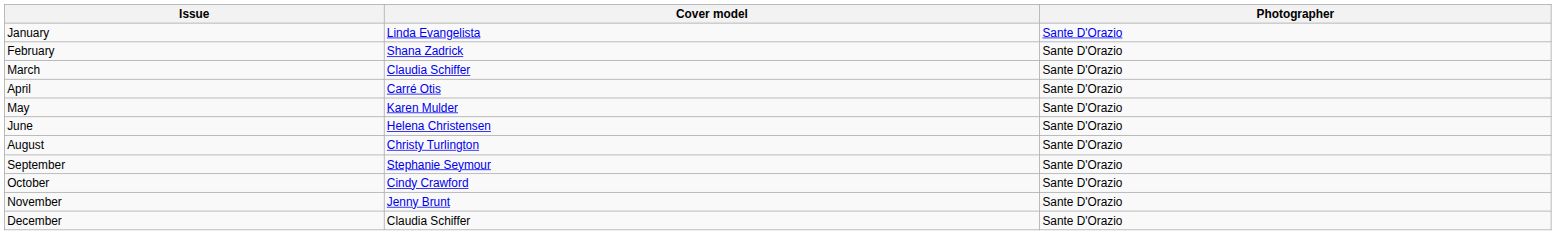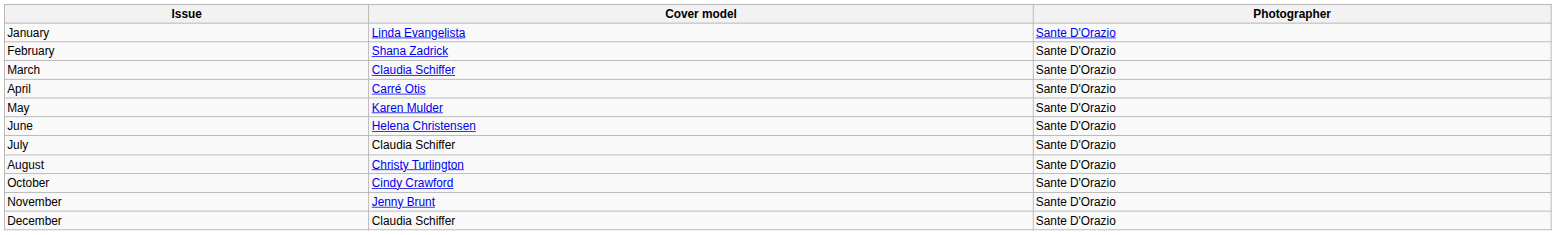+ row: July | Claudia Schiffer | Sante D'Orazio
- row: September | Stephanie Seymour | Sante D'Orazio
